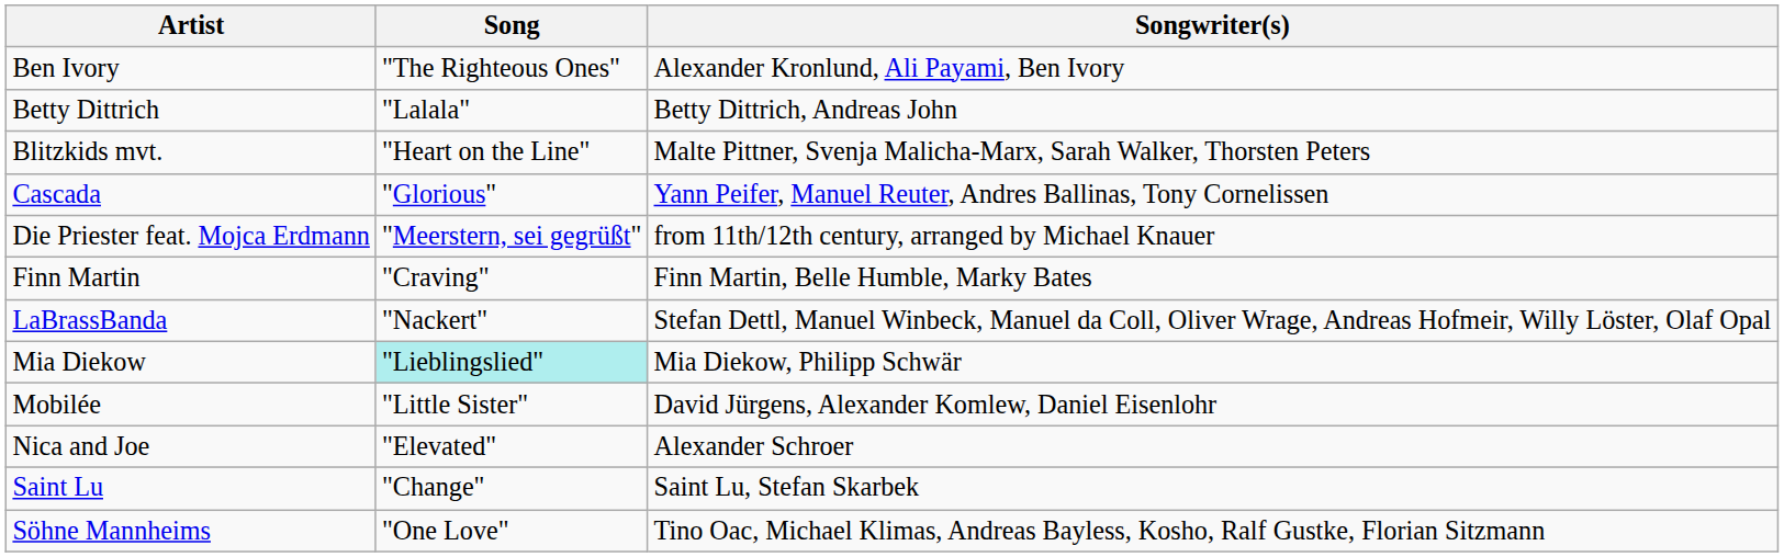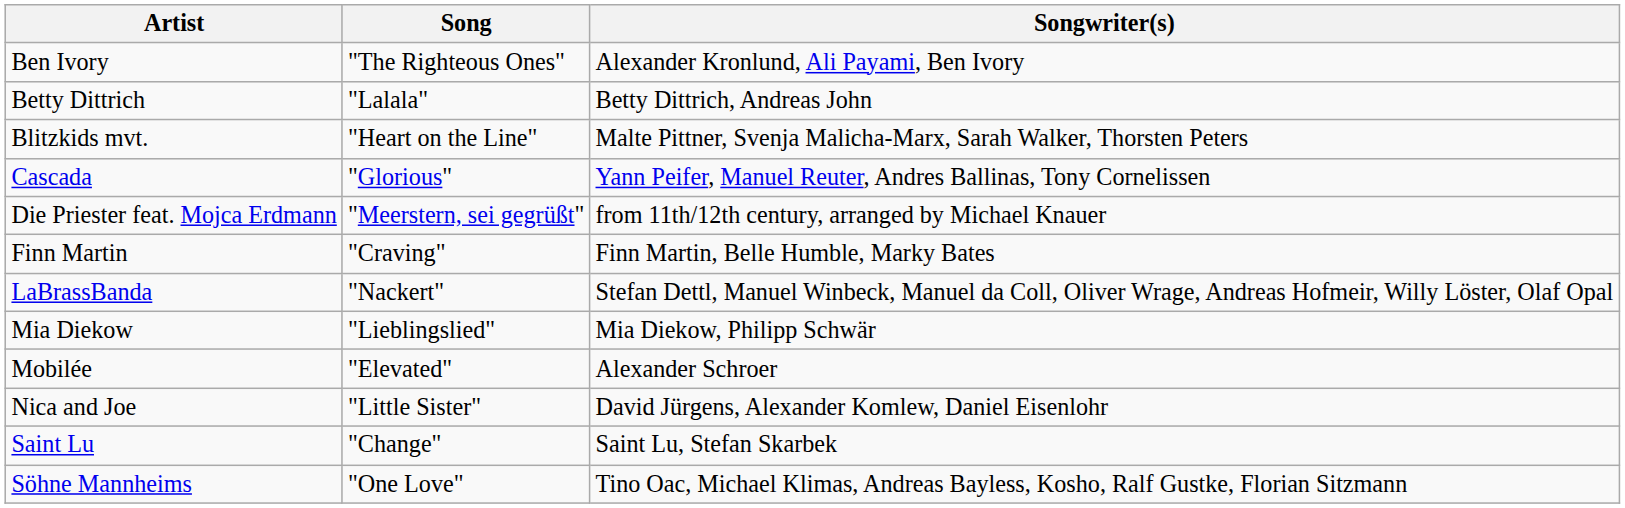Mia Diekow | Song: paleturquoise background -> no background
Mobilée | Song: "Little Sister" -> "Elevated"
Mobilée | Songwriter(s): David Jürgens, Alexander Komlew, Daniel Eisenlohr -> Alexander Schroer
Nica and Joe | Song: "Elevated" -> "Little Sister"
Nica and Joe | Songwriter(s): Alexander Schroer -> David Jürgens, Alexander Komlew, Daniel Eisenlohr
